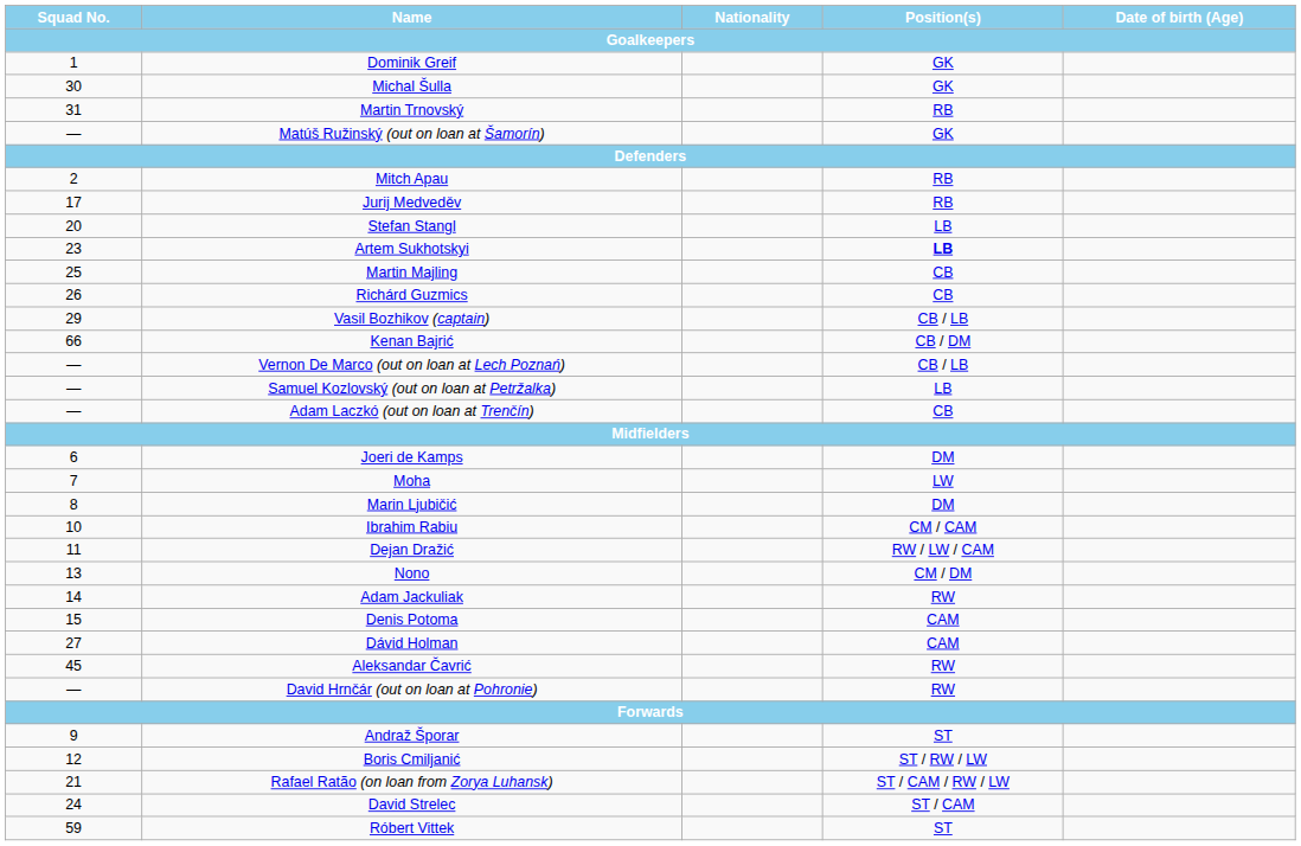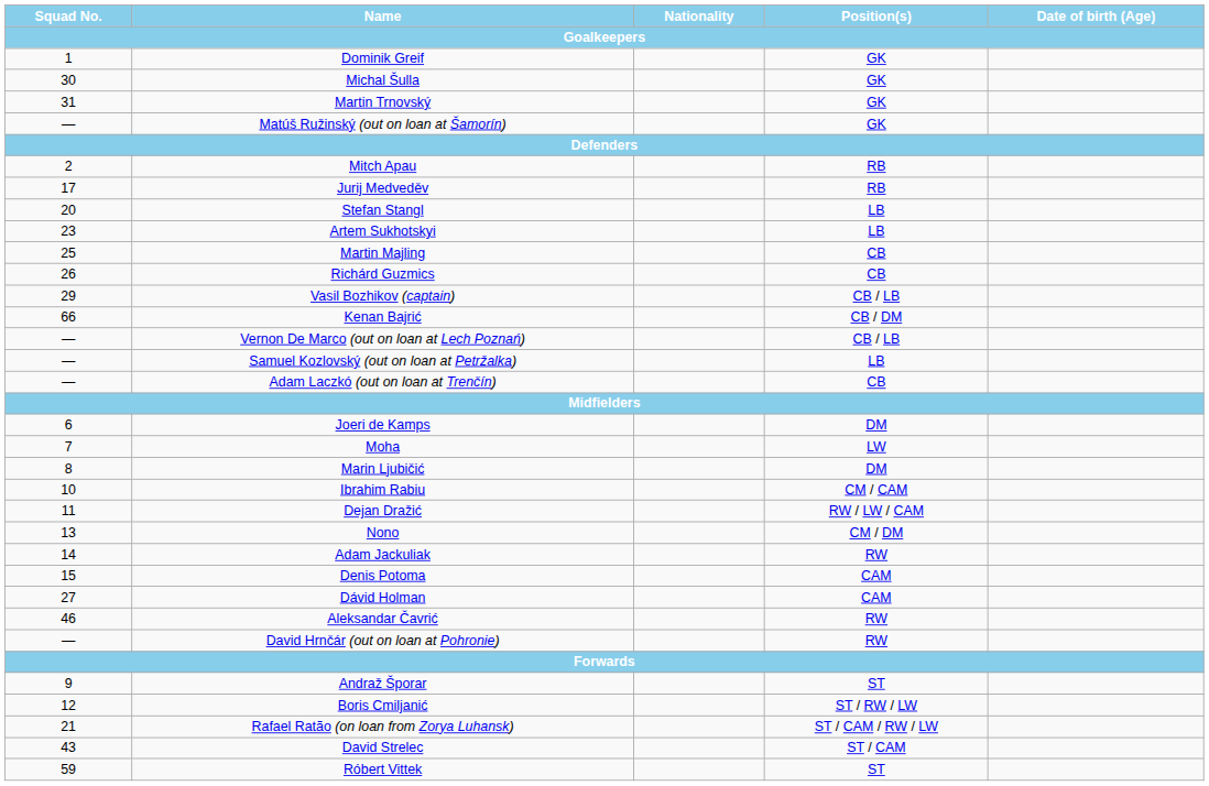Martin Trnovský | Position(s) / Goalkeepers: RB -> GK
Artem Sukhotskyi | Position(s) / Goalkeepers: bold -> normal
Aleksandar Čavrić | Squad No. / Goalkeepers: 45 -> 46
David Strelec | Squad No. / Goalkeepers: 24 -> 43
